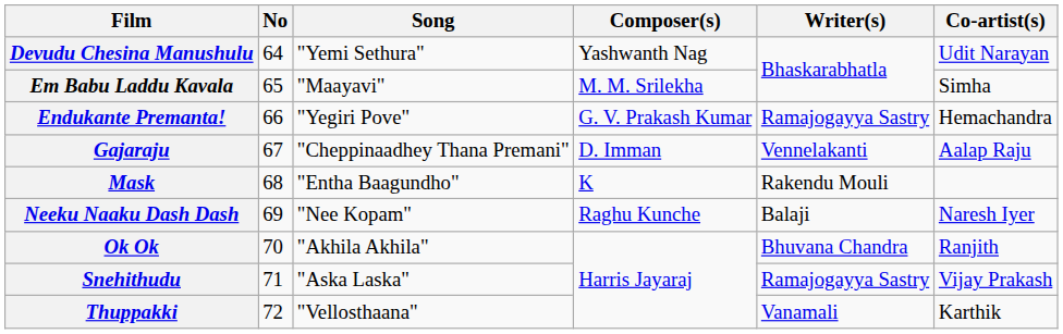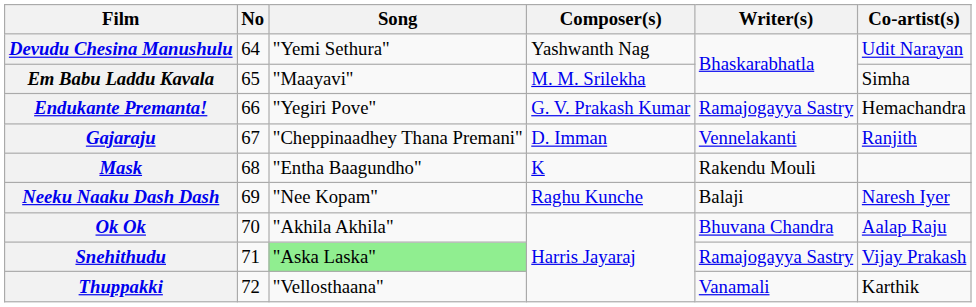Gajaraju | Co-artist(s): Aalap Raju -> Ranjith
Ok Ok | Co-artist(s): Ranjith -> Aalap Raju
Snehithudu | Song: no background -> lightgreen background
